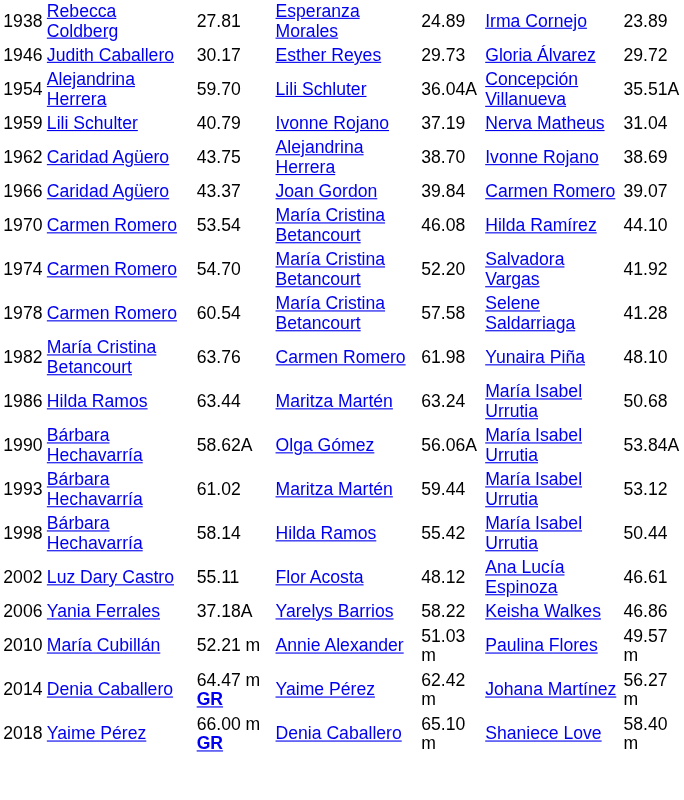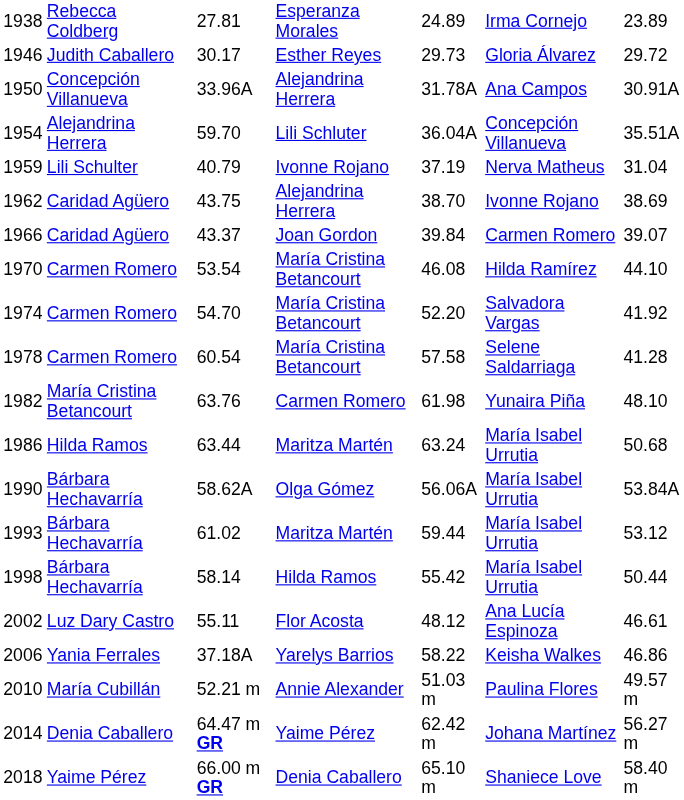+ row: 1950 | Concepción Villanueva | 33.96A | Alejandrina Herrera | 31.78A | Ana Campos | 30.91A
